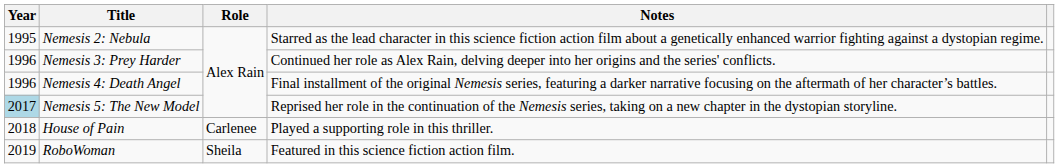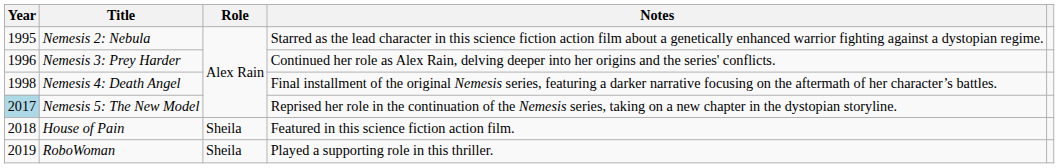Nemesis 4: Death Angel | Year: 1996 -> 1998
House of Pain | Role: Carlenee -> Sheila
House of Pain | Notes: Played a supporting role in this thriller. -> Featured in this science fiction action film.
RoboWoman | Notes: Featured in this science fiction action film. -> Played a supporting role in this thriller.
